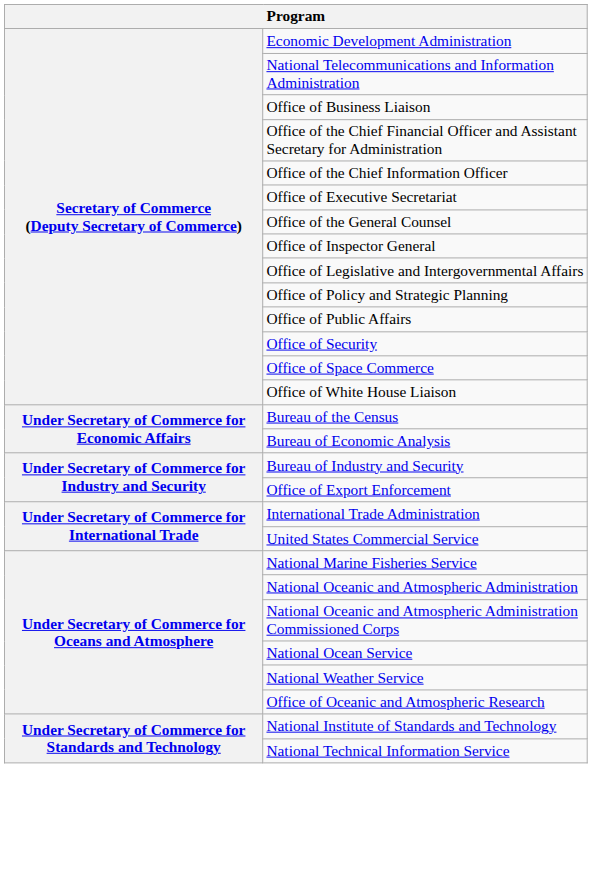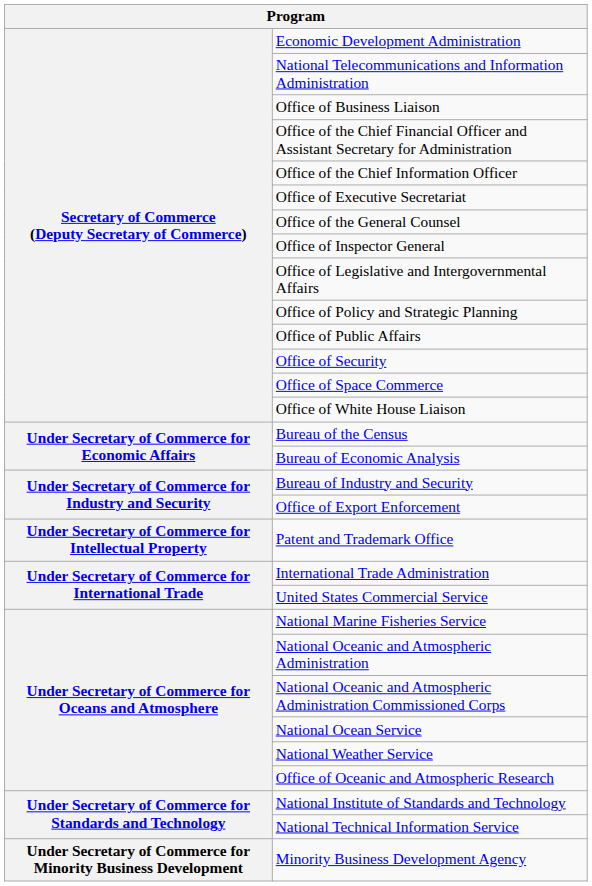+ row: Under Secretary of Commerce for Intellectual Property | Patent and Trademark Office
+ row: Under Secretary of Commerce for Minority Business Development | Minority Business Development Agency
